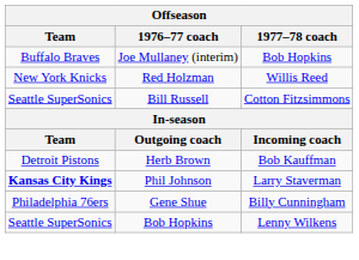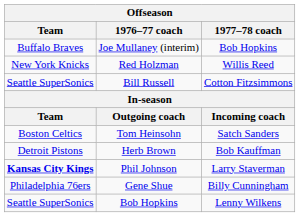+ row: Boston Celtics | Tom Heinsohn | Satch Sanders
